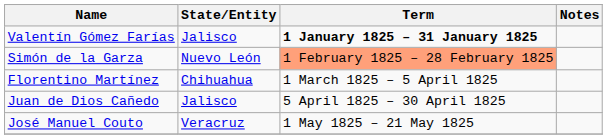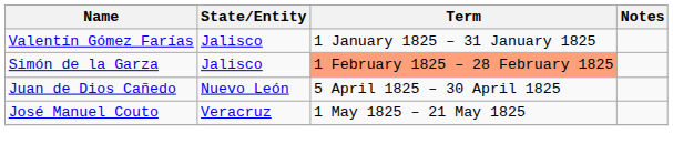Valentín Gómez Farías | Term: bold -> normal
Simón de la Garza | State/Entity: Nuevo León -> Jalisco
- row: Florentino Martínez | Chihuahua | 1 March 1825 – 5 April 1825
Juan de Dios Cañedo | State/Entity: Jalisco -> Nuevo León
